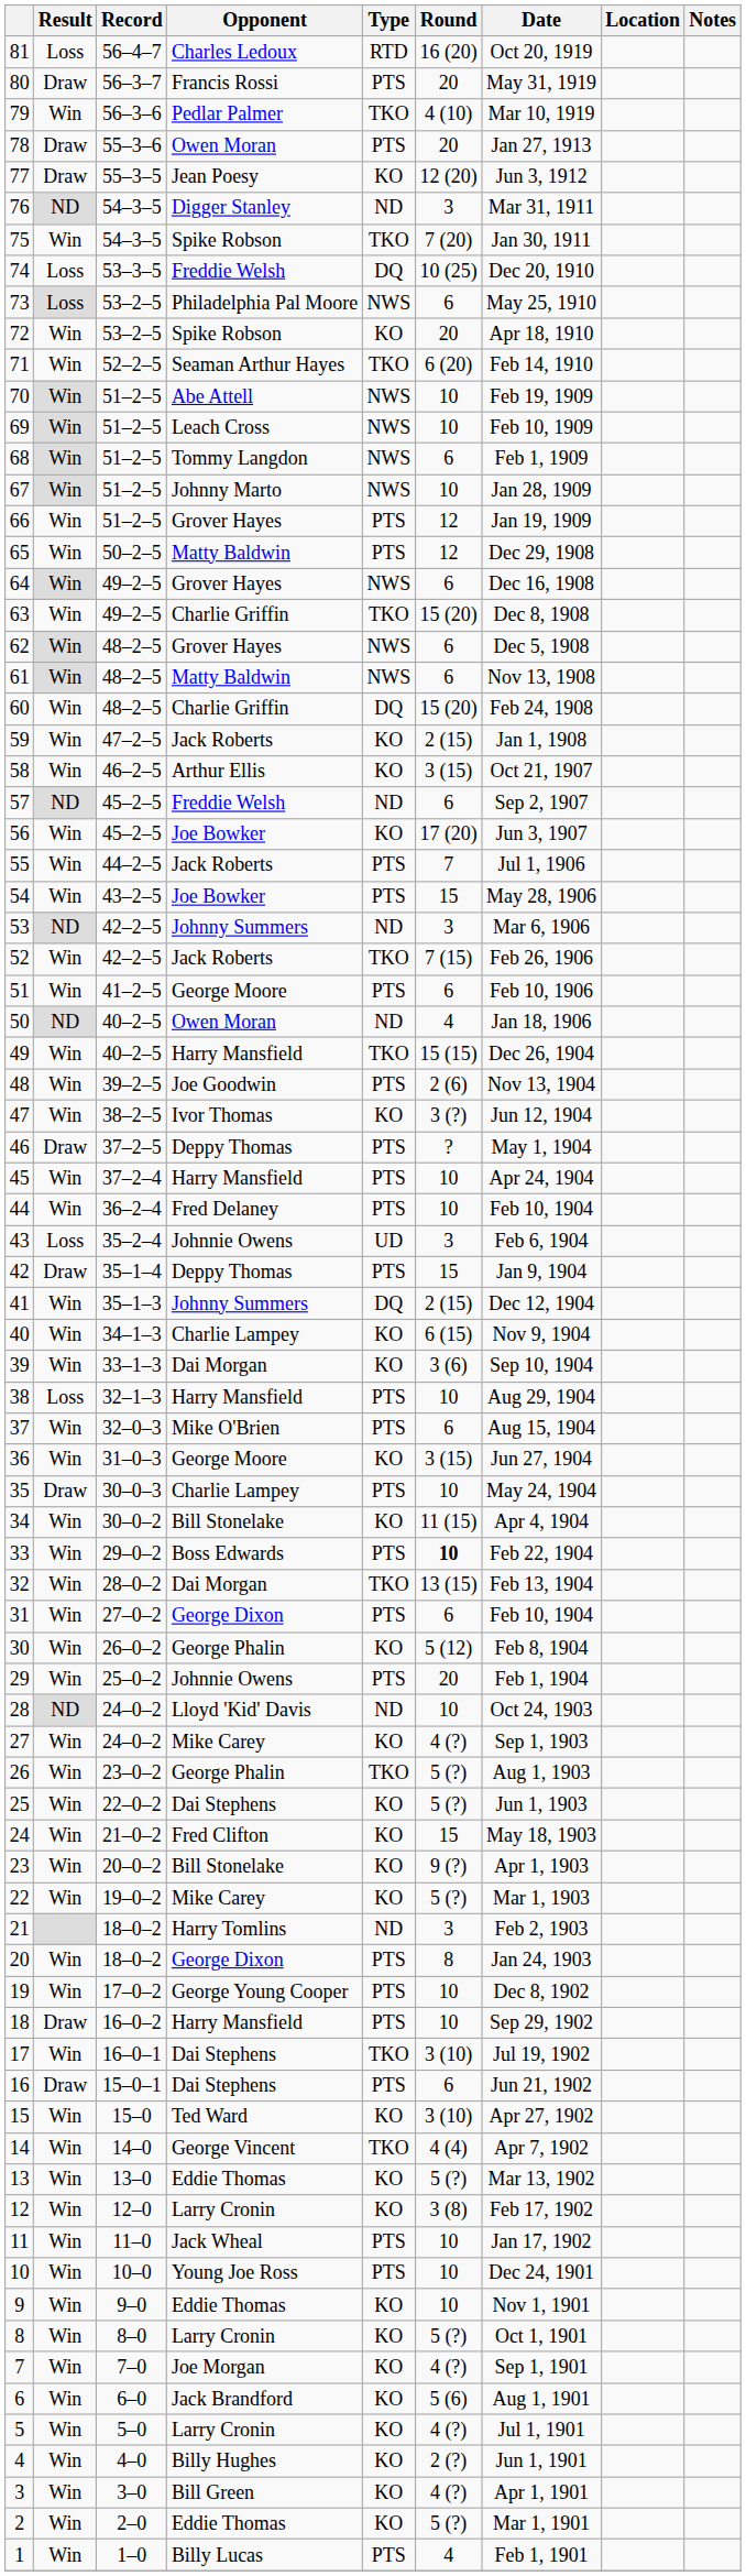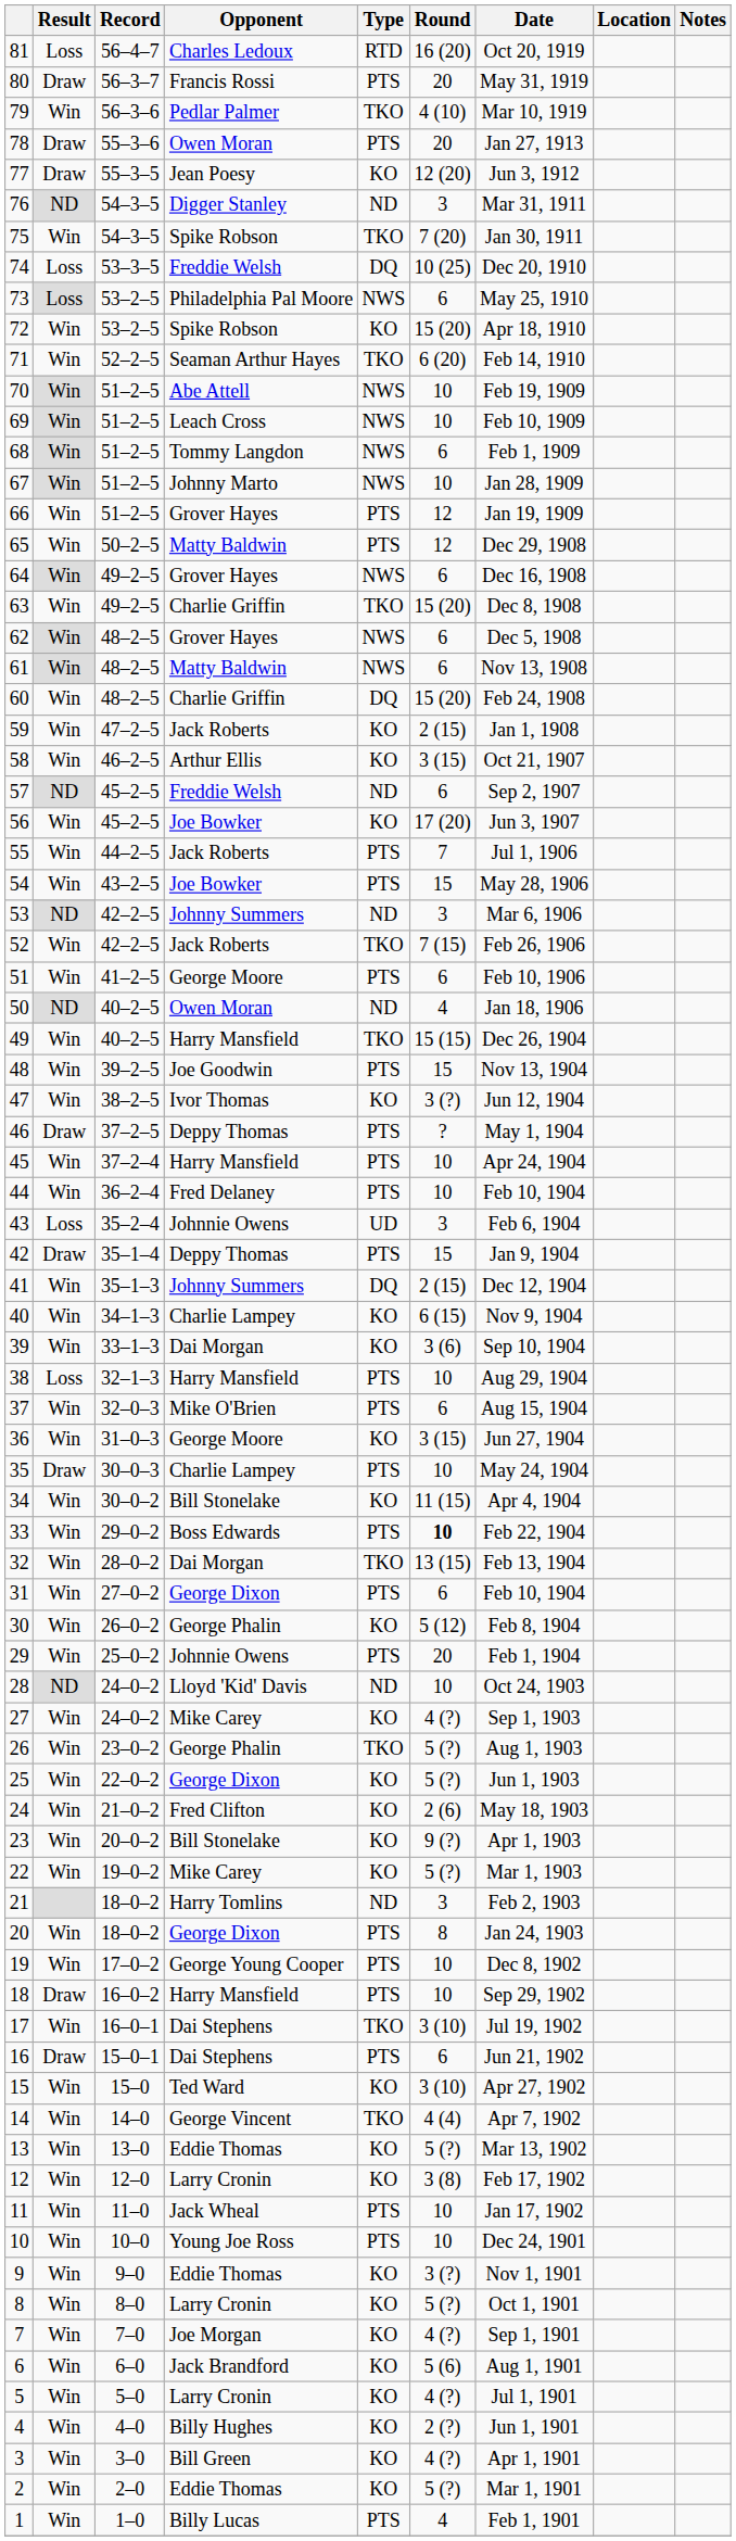72 | Round: 20 -> 15 (20)
48 | Round: 2 (6) -> 15
25 | Opponent: Dai Stephens -> George Dixon
24 | Round: 15 -> 2 (6)
9 | Round: 10 -> 3 (?)
